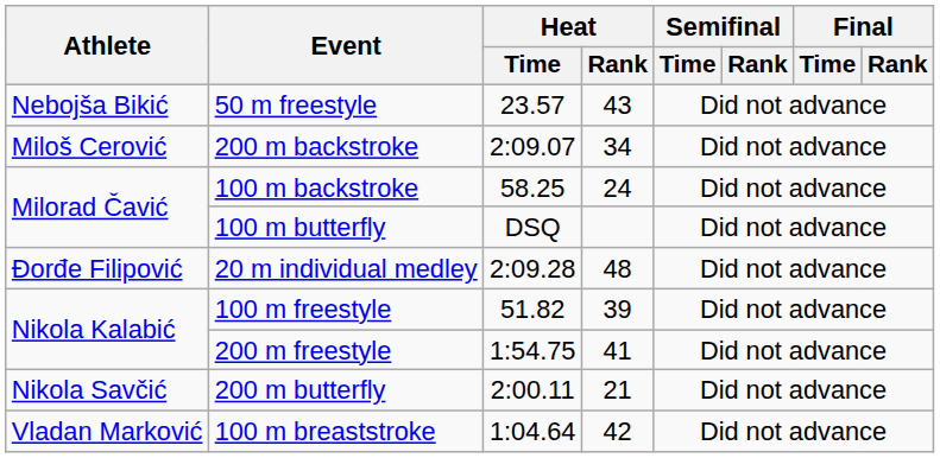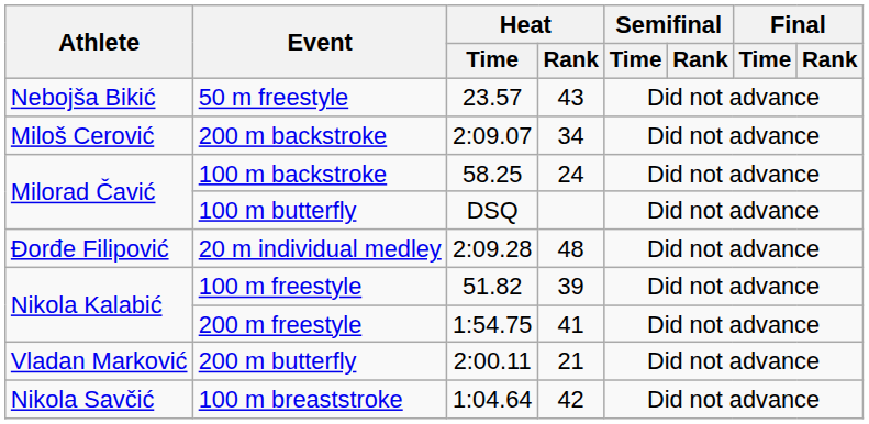200 m butterfly | Athlete: Nikola Savčić -> Vladan Marković
100 m breaststroke | Athlete: Vladan Marković -> Nikola Savčić
